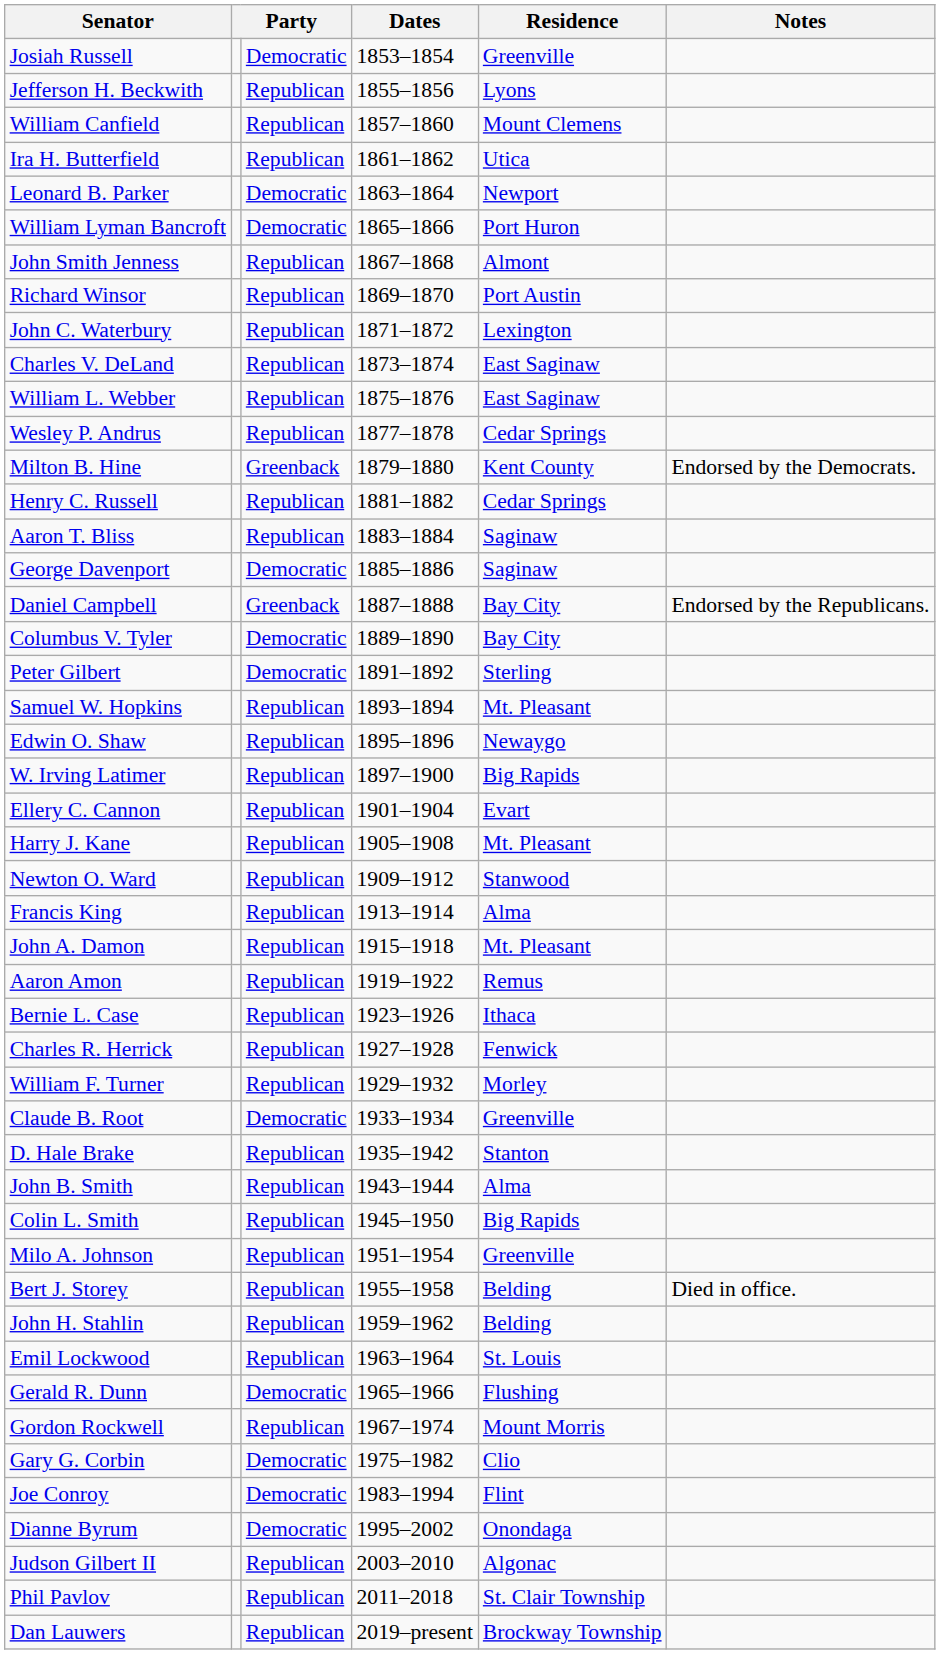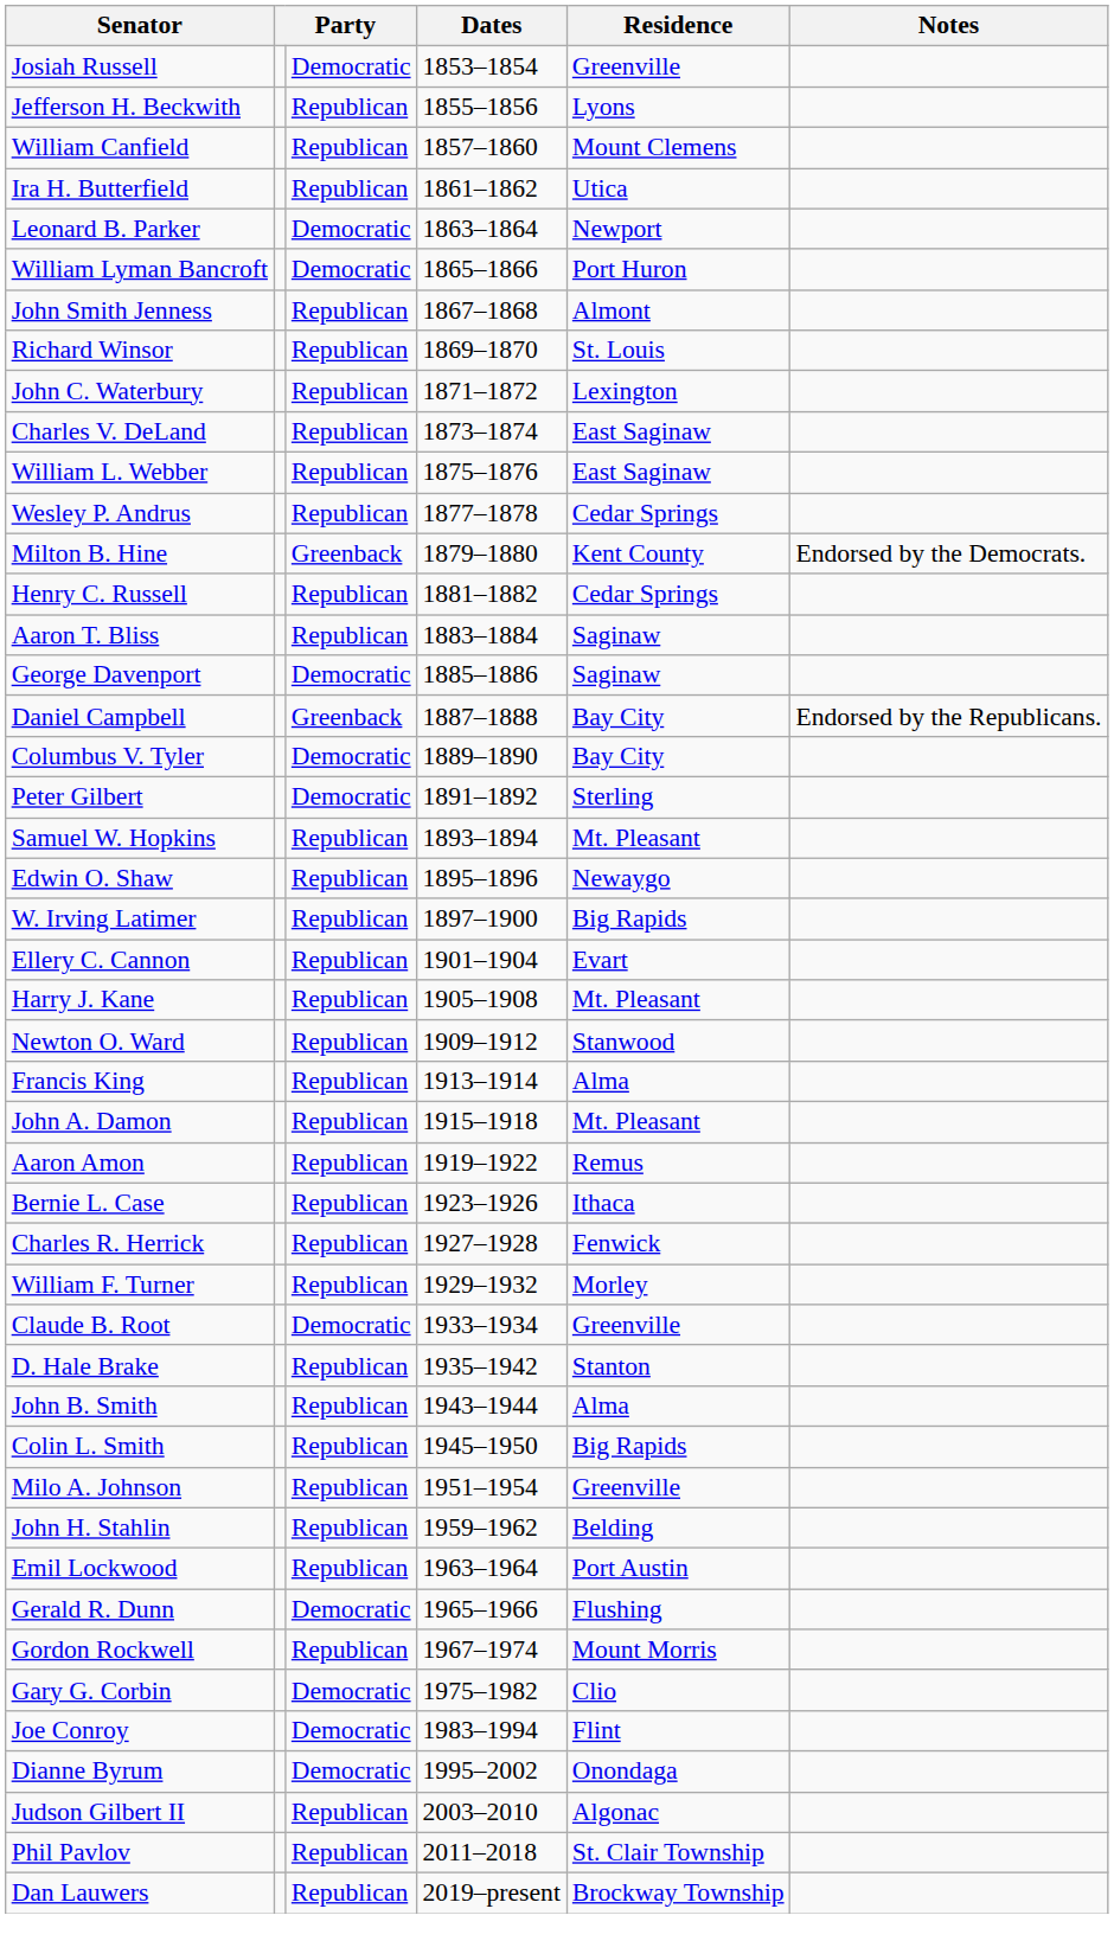Richard Winsor | Residence: Port Austin -> St. Louis
- row: Bert J. Storey | Republican | 1955–1958 | Belding | Died in office.
Emil Lockwood | Residence: St. Louis -> Port Austin
